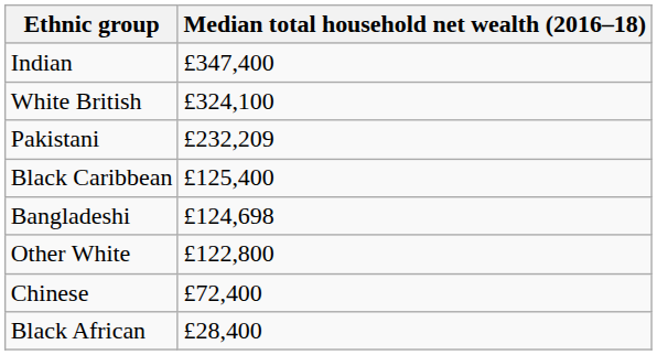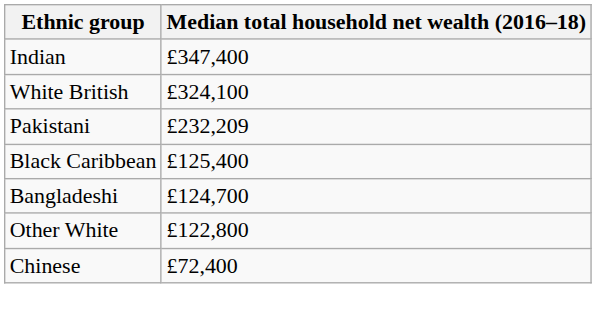Bangladeshi | Median total household net wealth (2016–18): £124,698 -> £124,700
- row: Black African | £28,400
